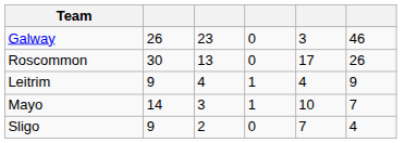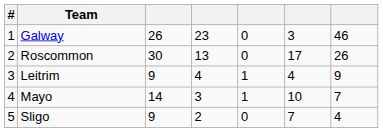+ column: # | 1 | 2 | 3 | 4 | 5
